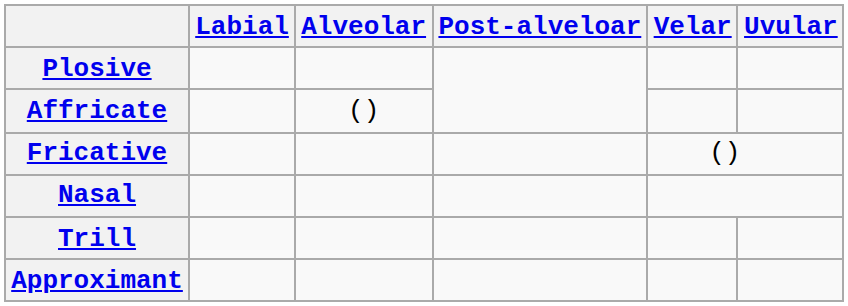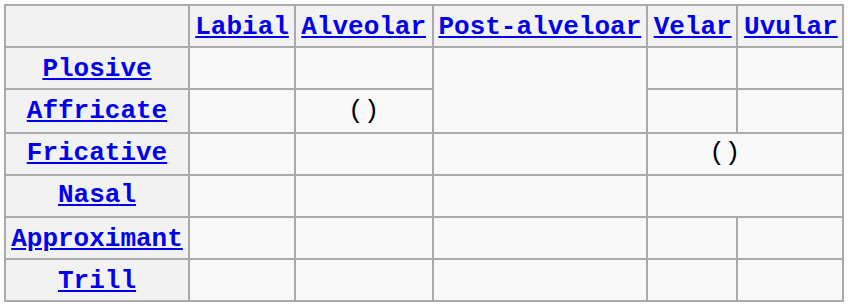rows swapped: Trill <-> Approximant
